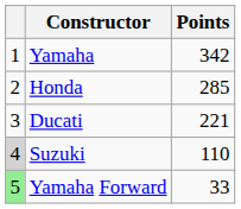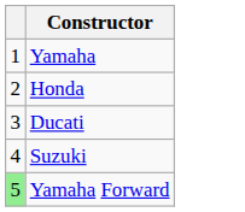- column: Points | 342 | 285 | 221 | 110 | 33
Suzuki | column 1: lightgrey background -> no background
